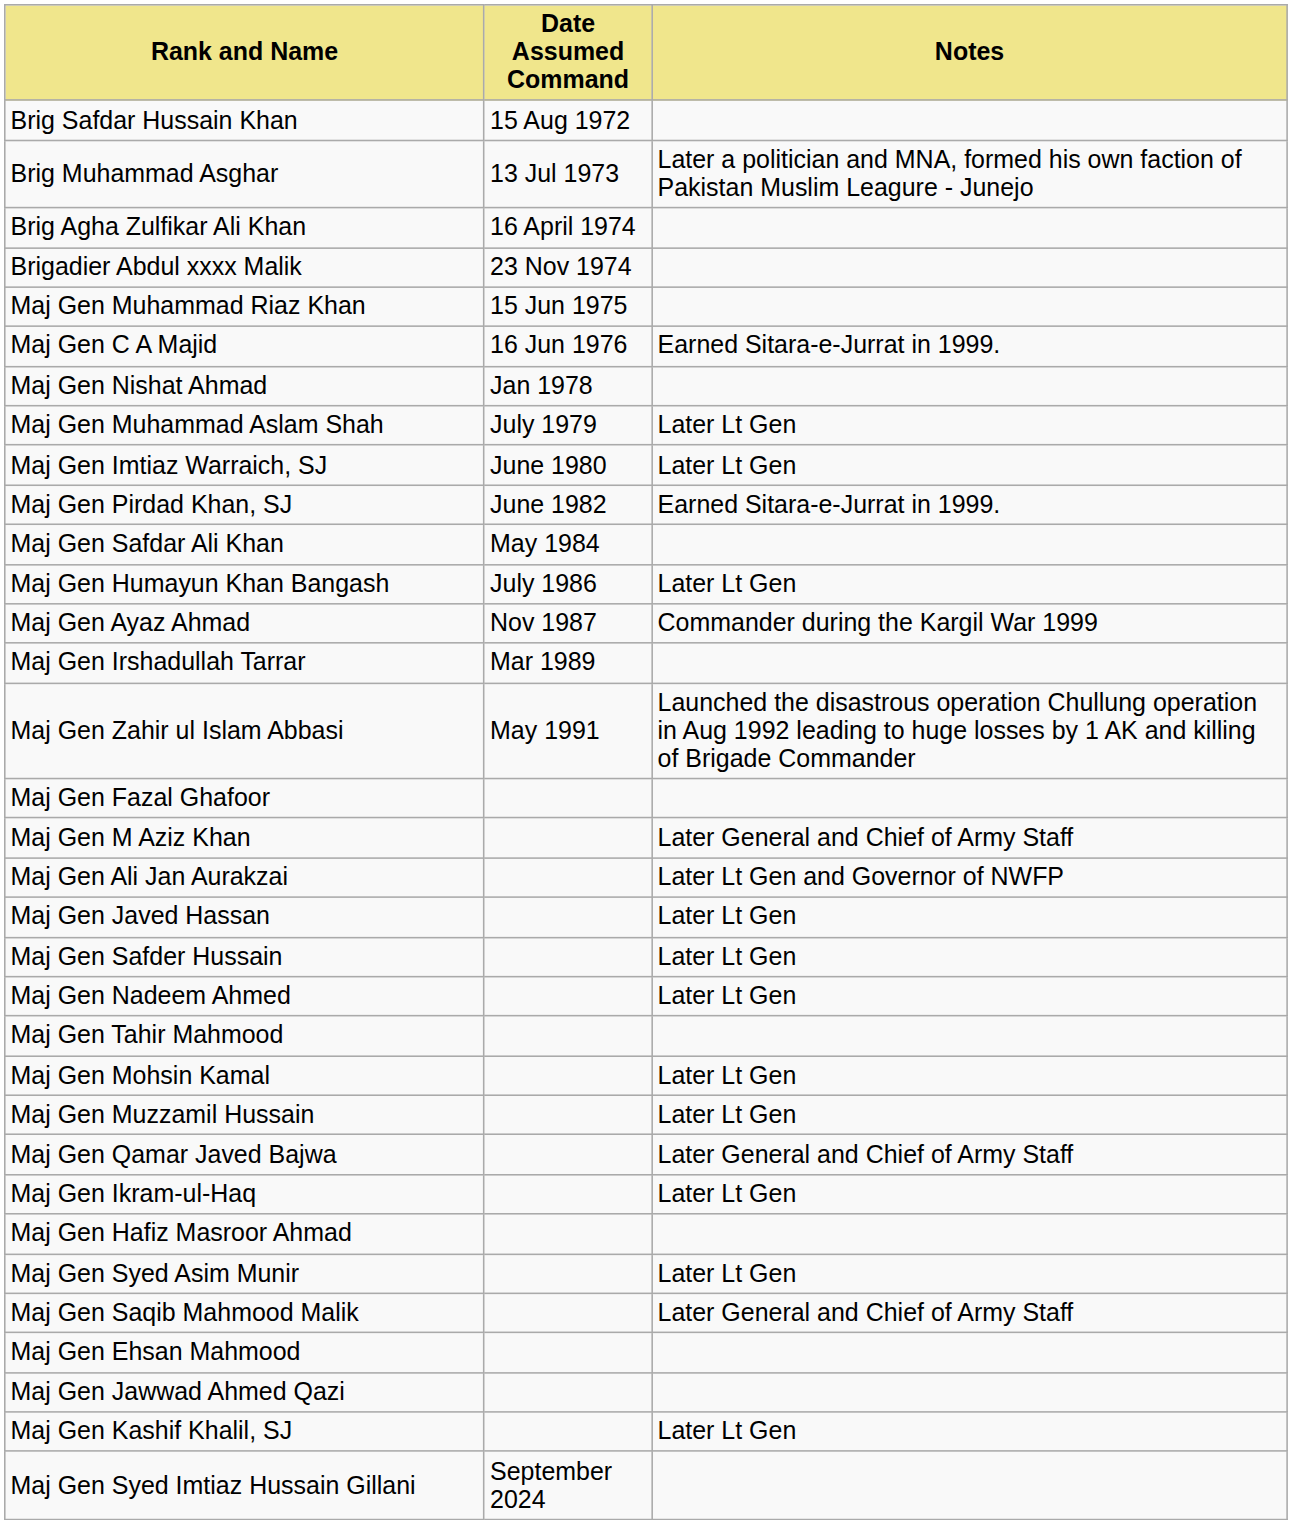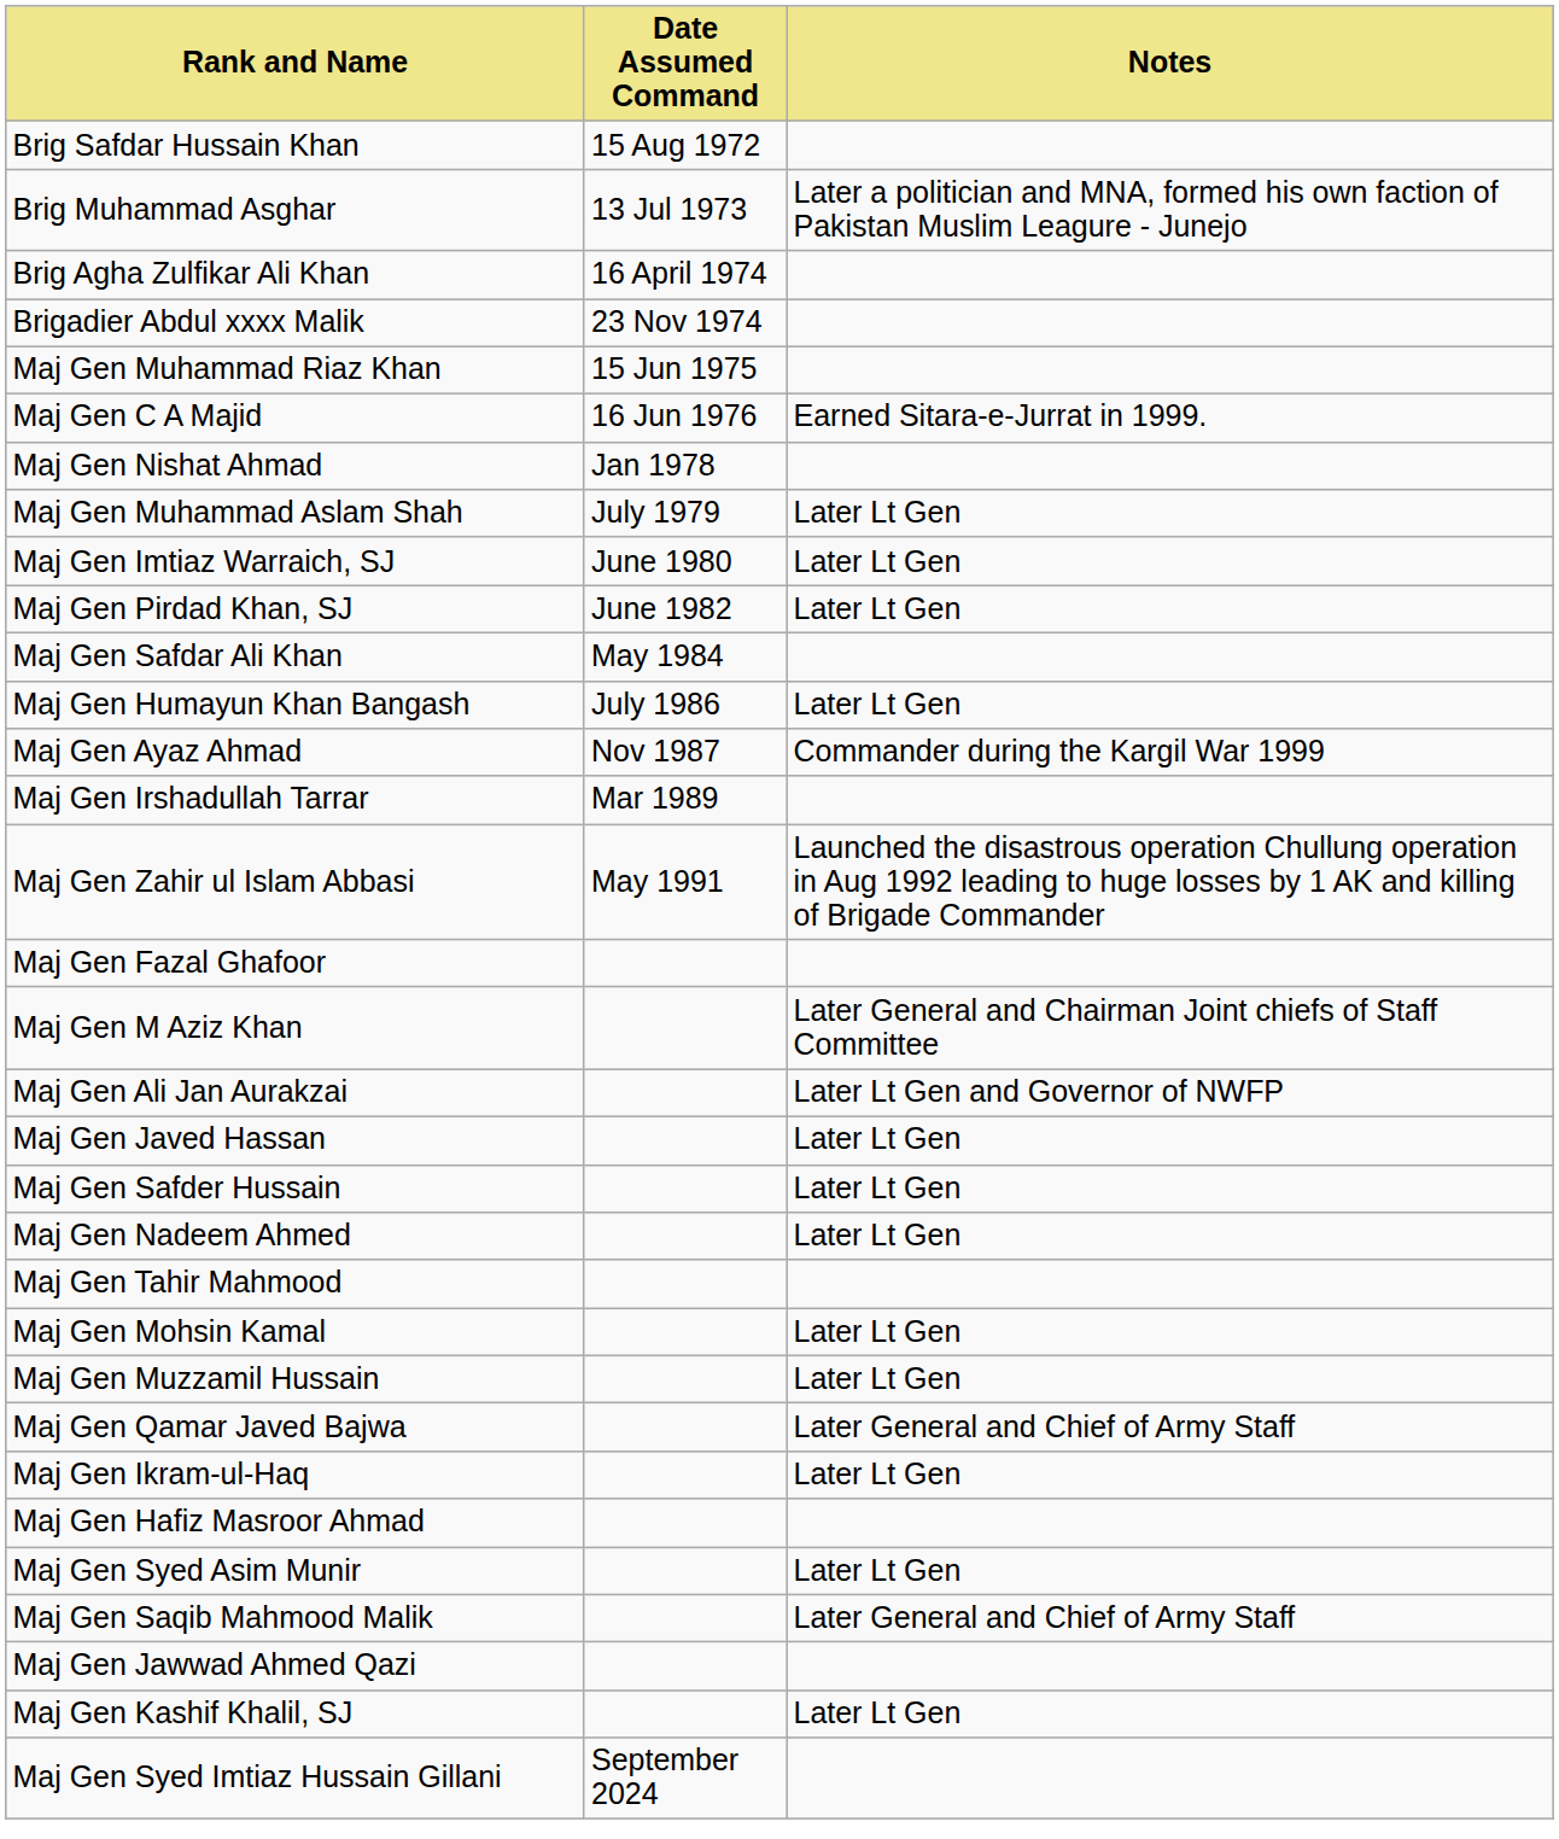Maj Gen Pirdad Khan, SJ | Notes: Earned Sitara-e-Jurrat in 1999. -> Later Lt Gen
Maj Gen M Aziz Khan | Notes: Later General and Chief of Army Staff -> Later General and Chairman Joint chiefs of Staff Committee
- row: Maj Gen Ehsan Mahmood
